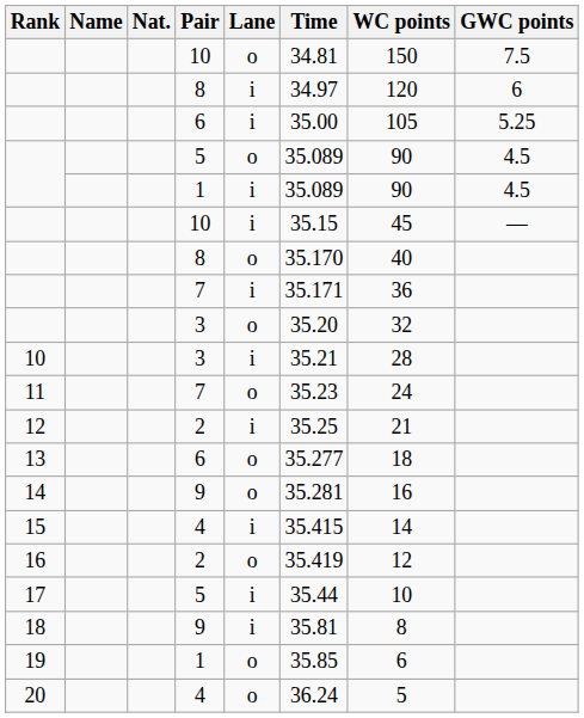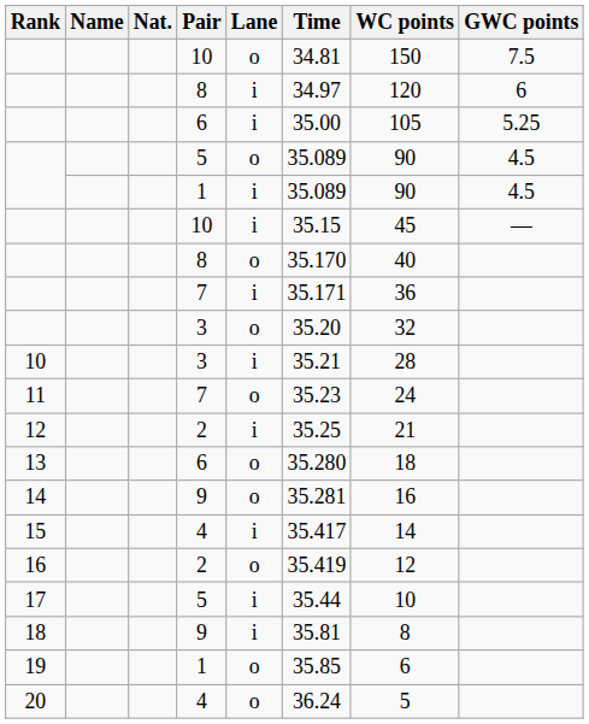13 | Time: 35.277 -> 35.280
15 | Time: 35.415 -> 35.417
